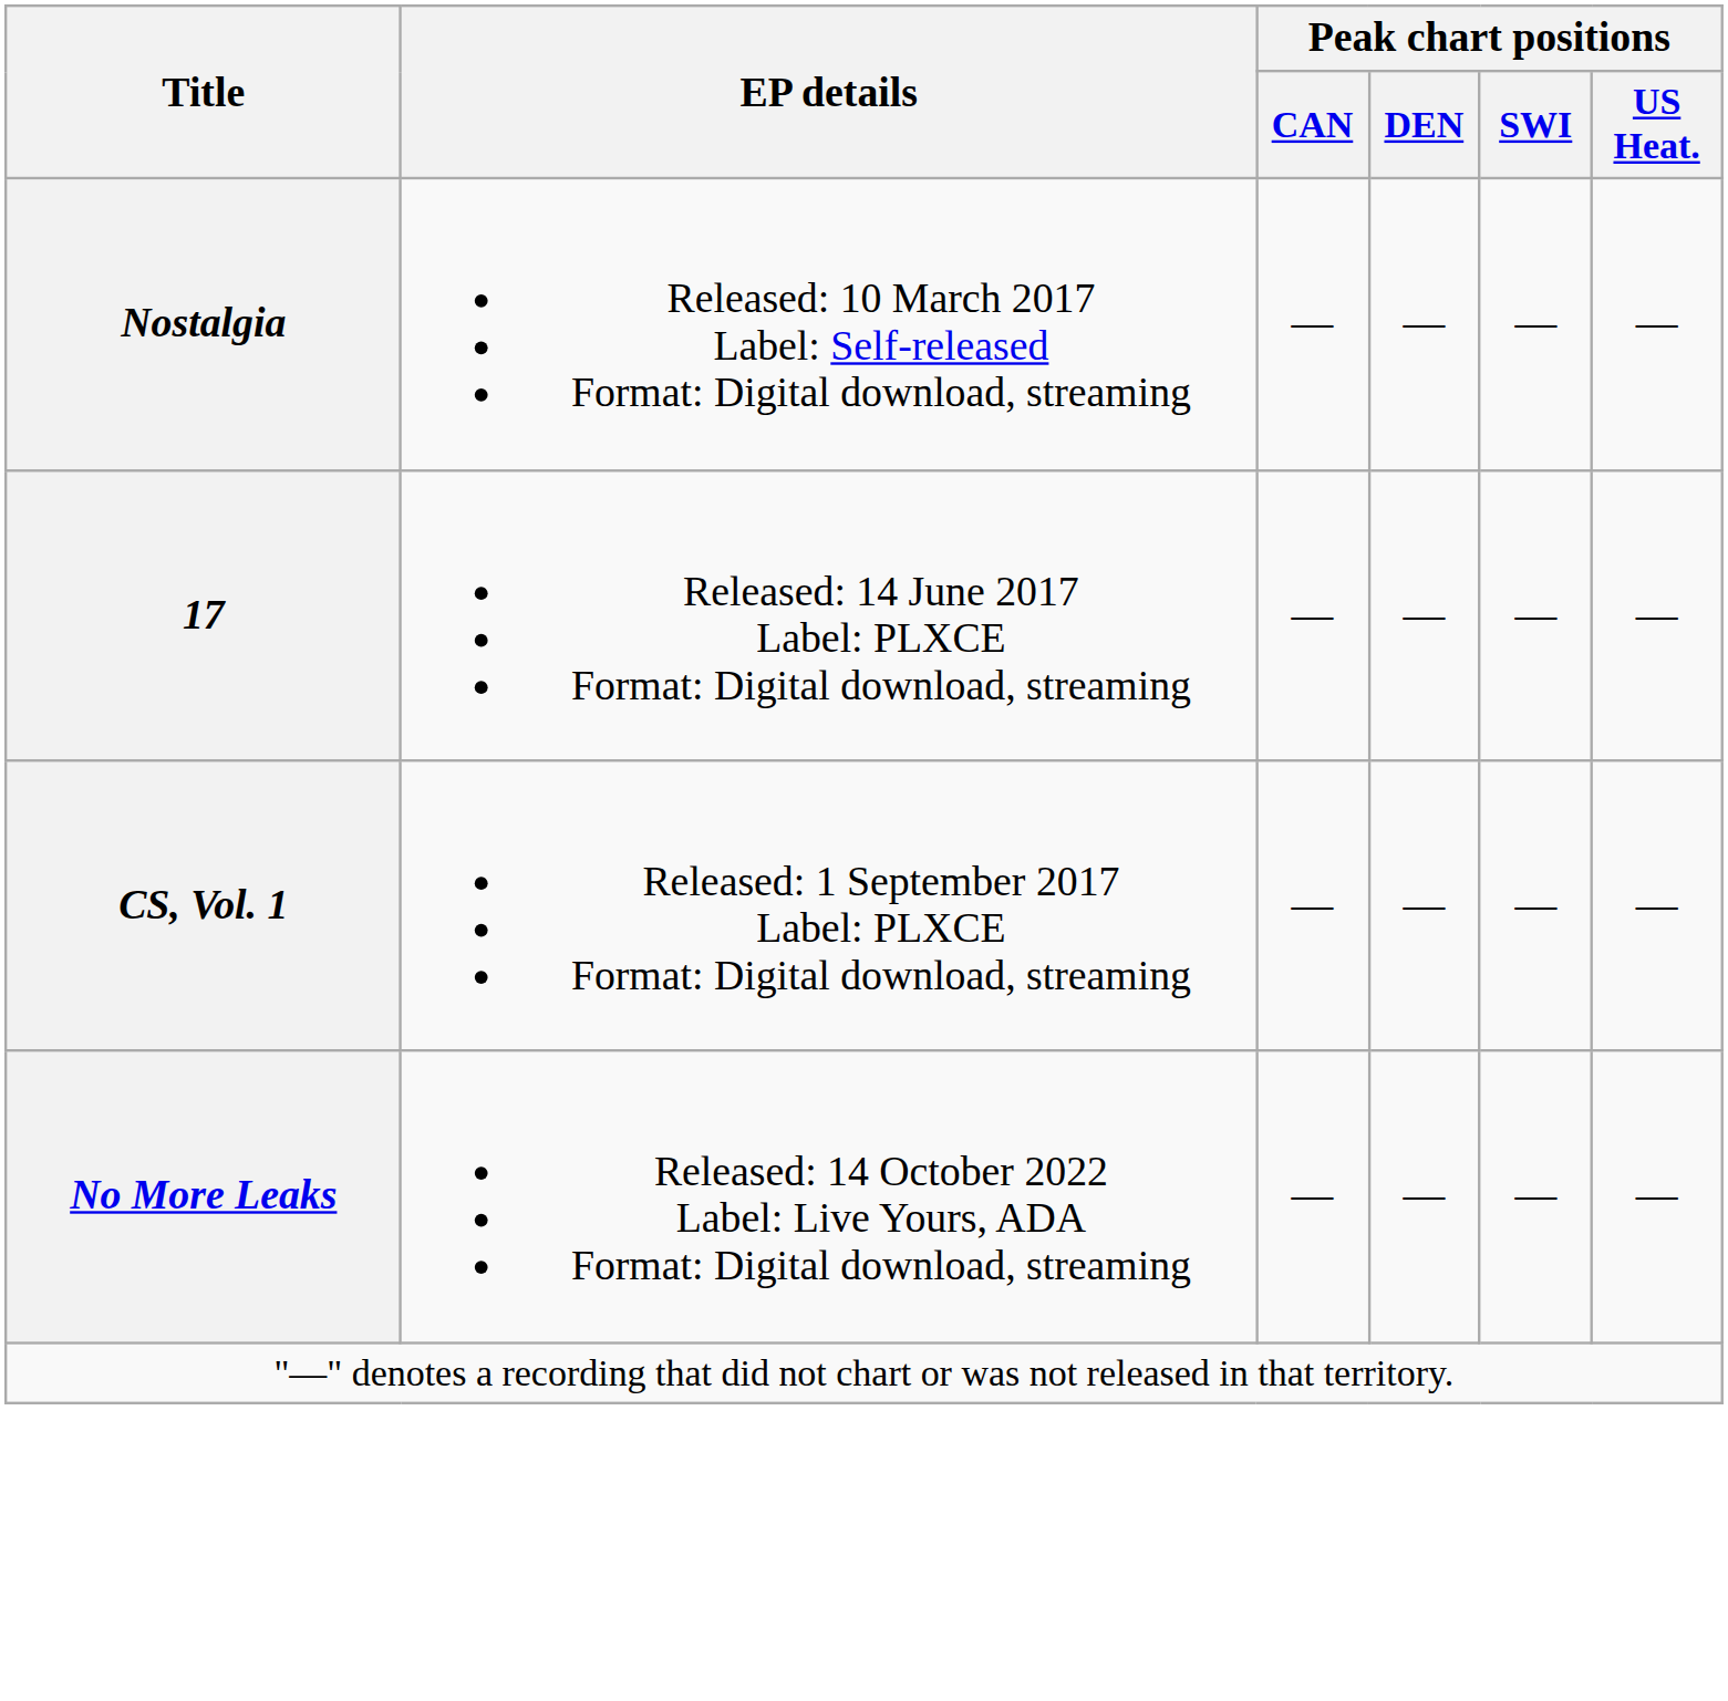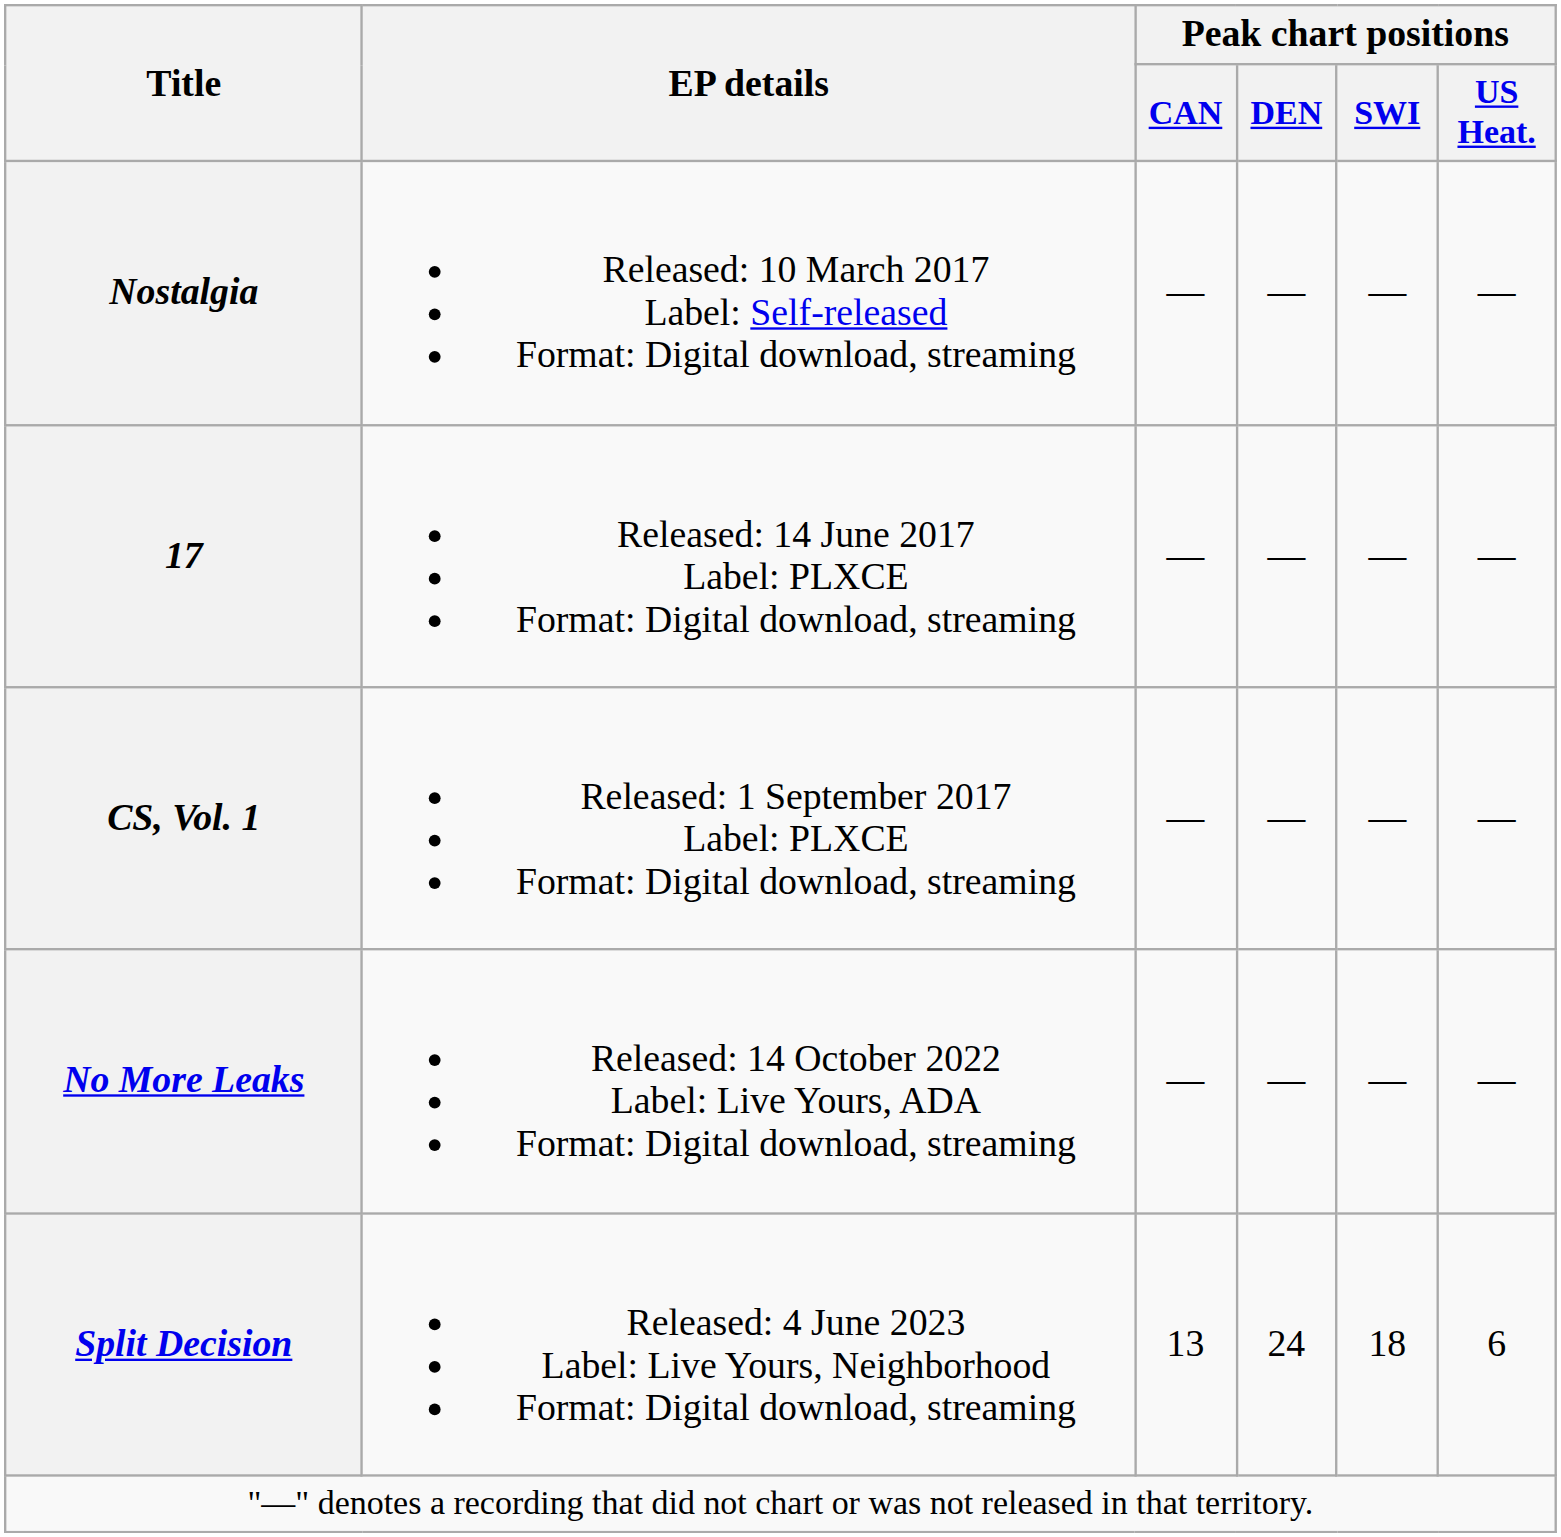+ row: Split Decision | Released: 4 June 2023 Label: Live Yours, Neighborhood Format: Digital download, streaming | 13 | 24 | 18 | 6
